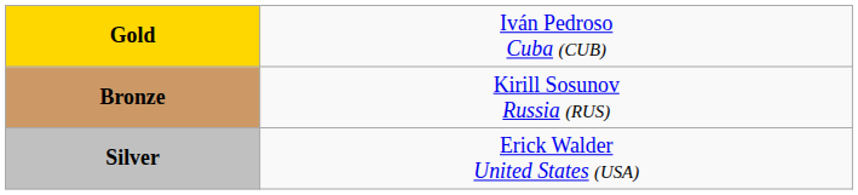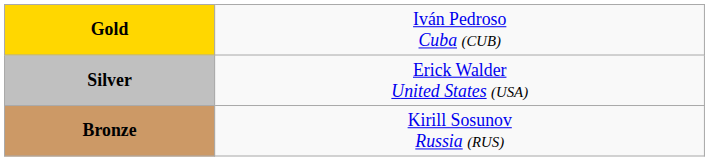rows swapped: Silver <-> Bronze
